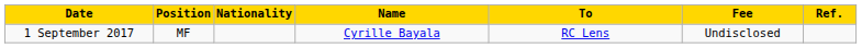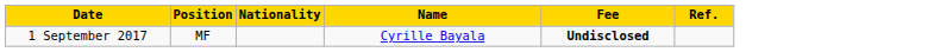- column: To | RC Lens
1 September 2017 | Fee: normal -> bold
